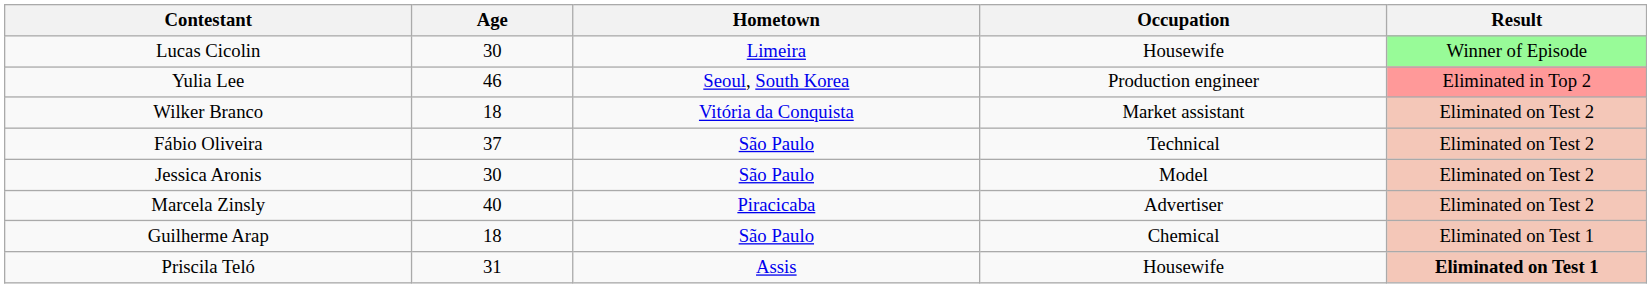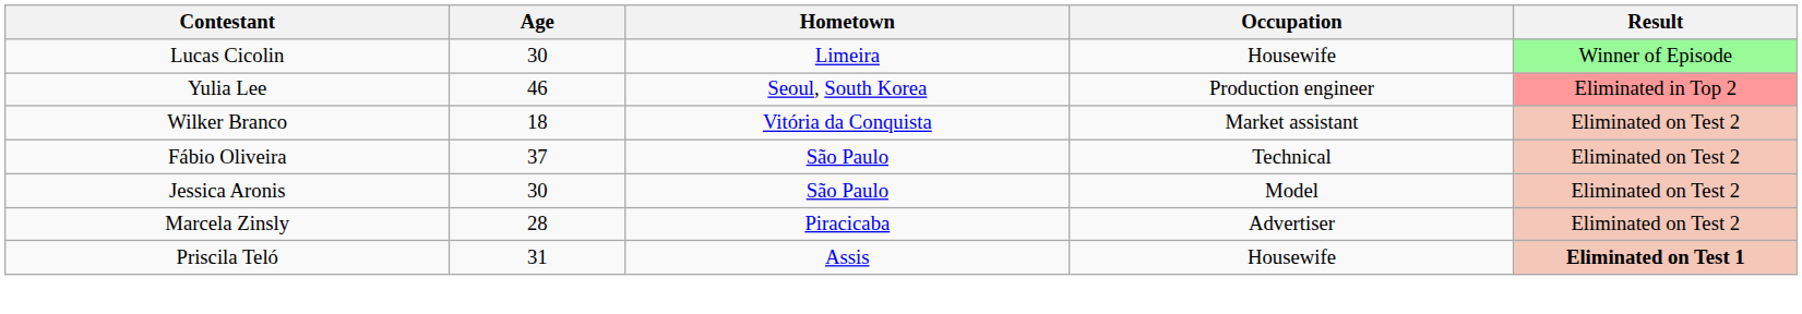Marcela Zinsly | Age: 40 -> 28
- row: Guilherme Arap | 18 | São Paulo | Chemical | Eliminated on Test 1
